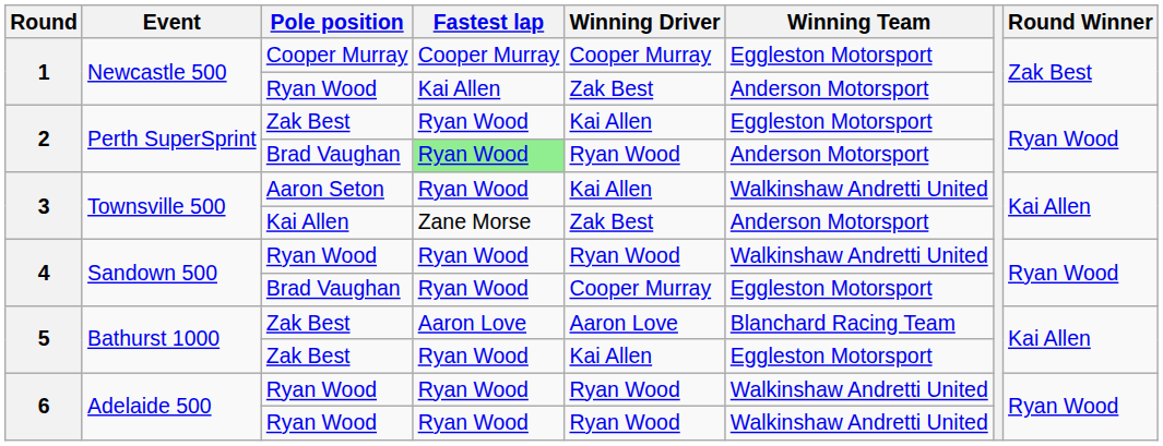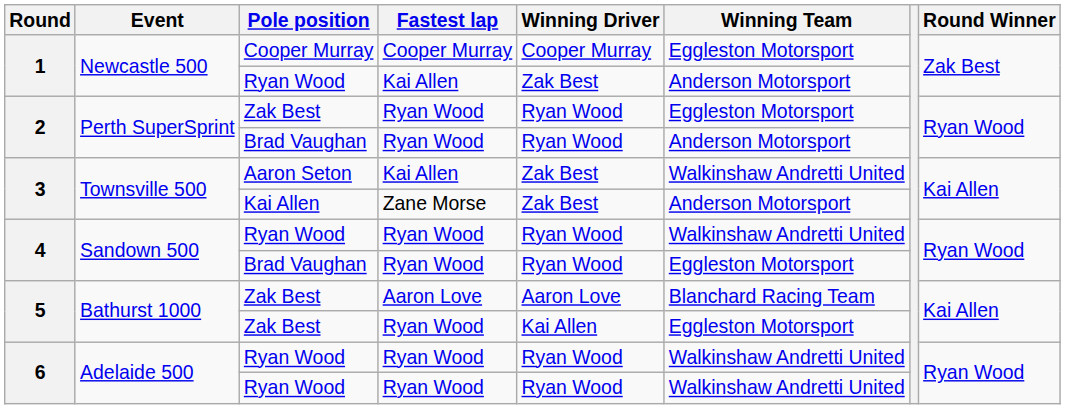2 / Zak Best | Winning Driver: Kai Allen -> Ryan Wood
2 / Brad Vaughan | Fastest lap: lightgreen background -> no background
3 / Aaron Seton | Fastest lap: Ryan Wood -> Kai Allen
3 / Aaron Seton | Winning Driver: Kai Allen -> Zak Best
4 / Brad Vaughan | Winning Driver: Cooper Murray -> Ryan Wood
